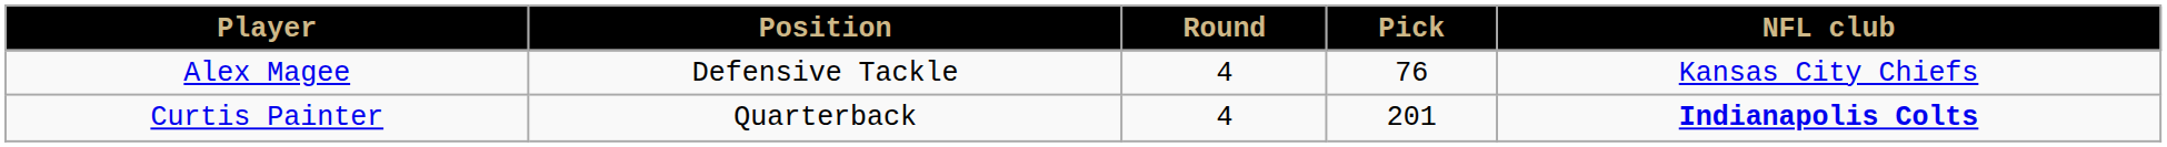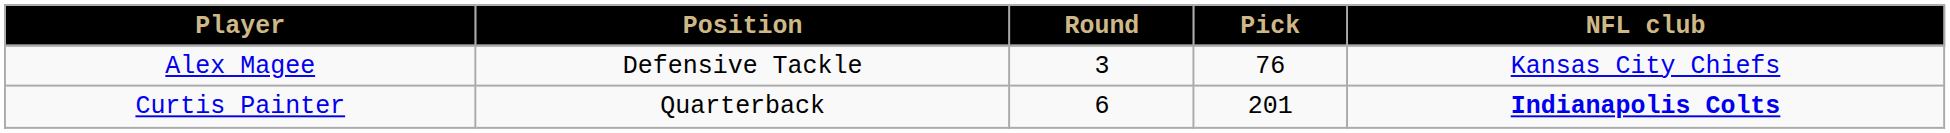Alex Magee | Round: 4 -> 3
Curtis Painter | Round: 4 -> 6
